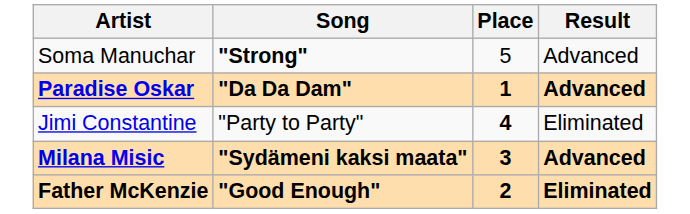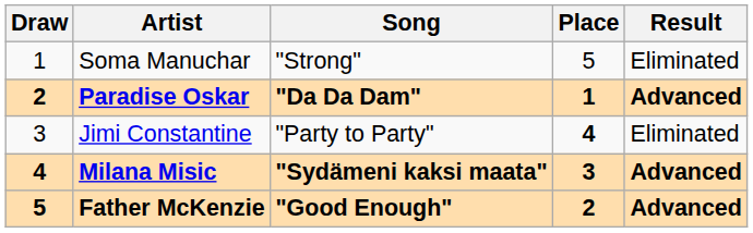+ column: Draw | 1 | 2 | 3 | 4 | 5
Soma Manuchar | Song: bold -> normal
Soma Manuchar | Result: Advanced -> Eliminated
Father McKenzie | Result: Eliminated -> Advanced
